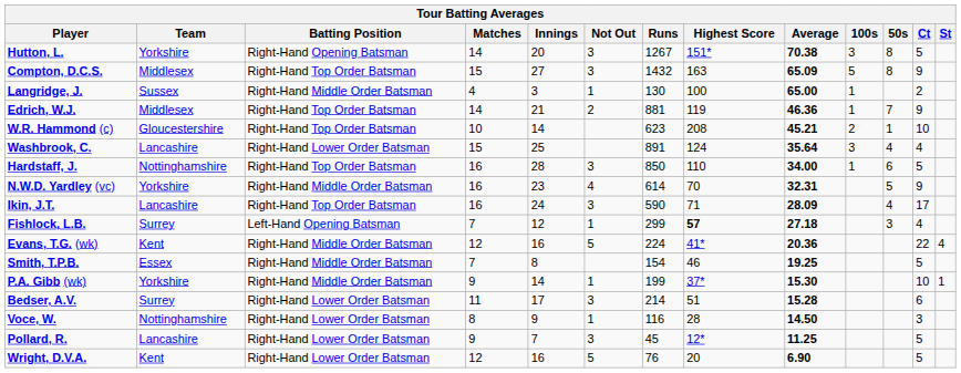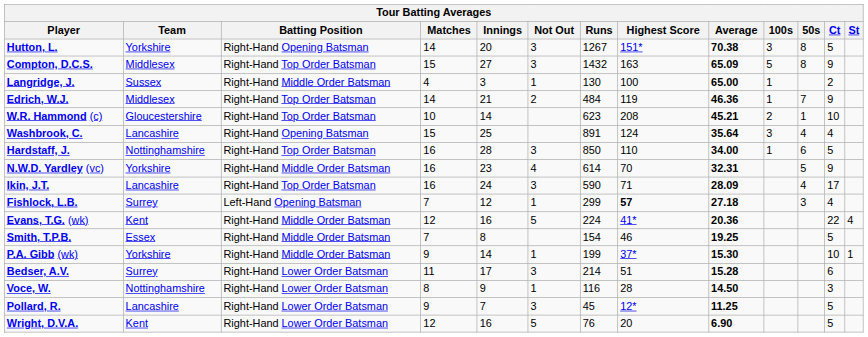Edrich, W.J. | Runs: 881 -> 484
Washbrook, C. | Batting Position: Right-Hand Lower Order Batsman -> Right-Hand Opening Batsman
